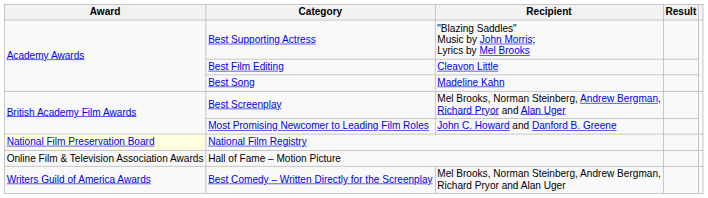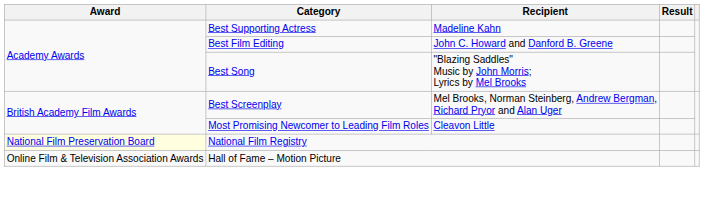Best Supporting Actress | Recipient: "Blazing Saddles" Music by John Morris; Lyrics by Mel Brooks -> Madeline Kahn
Best Film Editing | Recipient: Cleavon Little -> John C. Howard and Danford B. Greene
Best Song | Recipient: Madeline Kahn -> "Blazing Saddles" Music by John Morris; Lyrics by Mel Brooks
Most Promising Newcomer to Leading Film Roles | Recipient: John C. Howard and Danford B. Greene -> Cleavon Little
- row: Writers Guild of America Awards | Best Comedy – Written Directly for the Screenplay | Mel Brooks, Norman Steinberg, Andrew Bergman, Richard Pryor and Alan Uger
